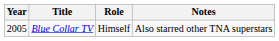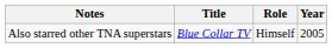columns swapped: Year <-> Notes
